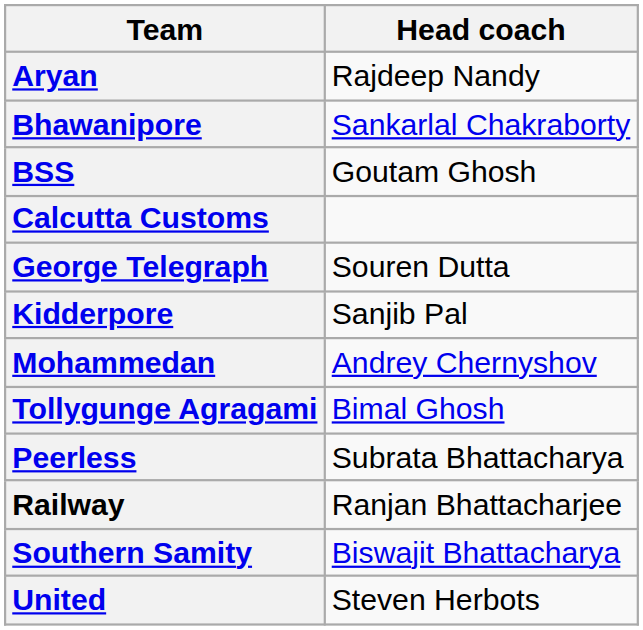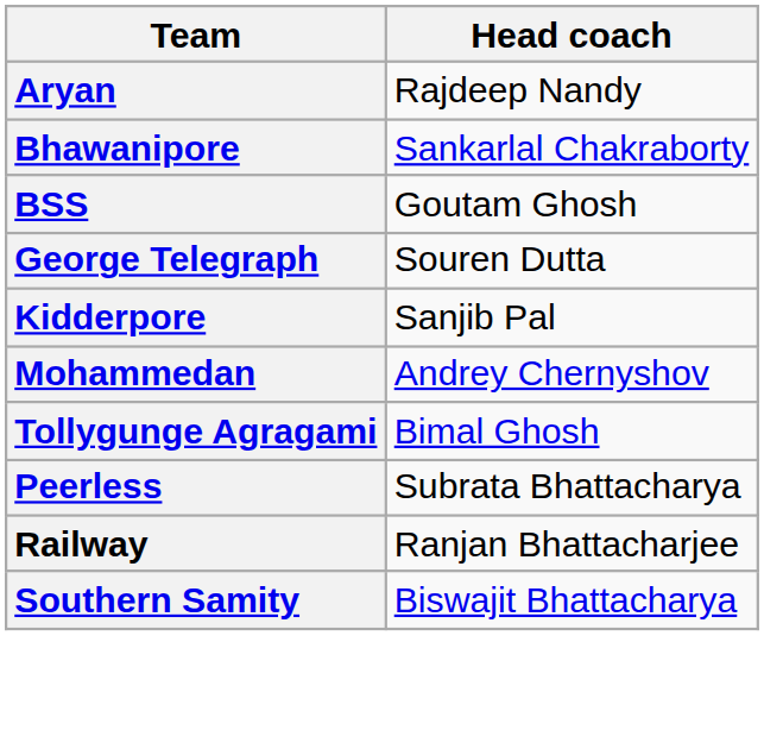- row: Calcutta Customs
- row: United | Steven Herbots
